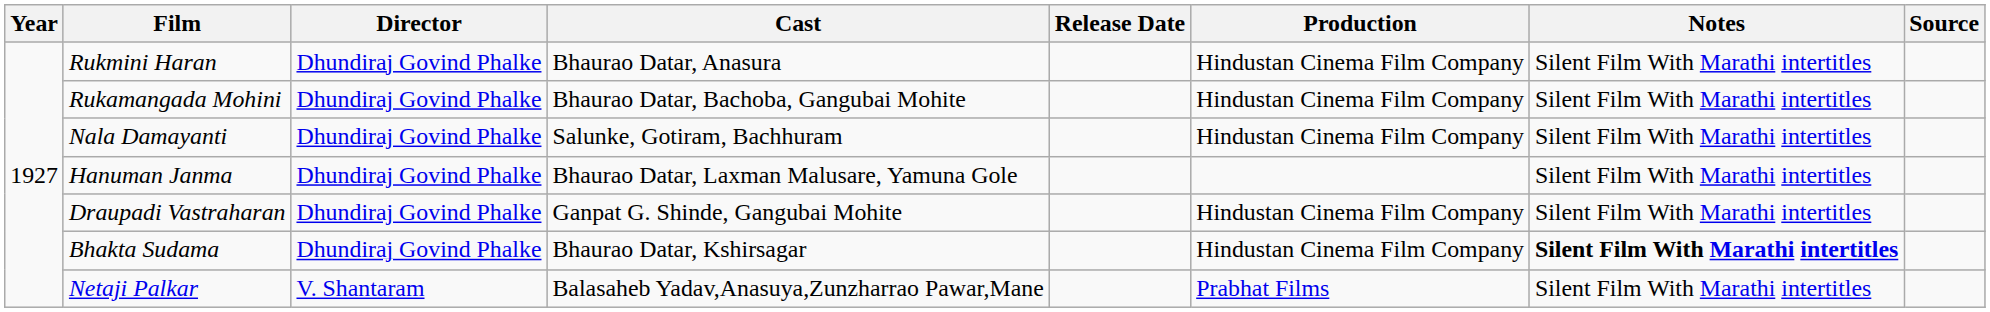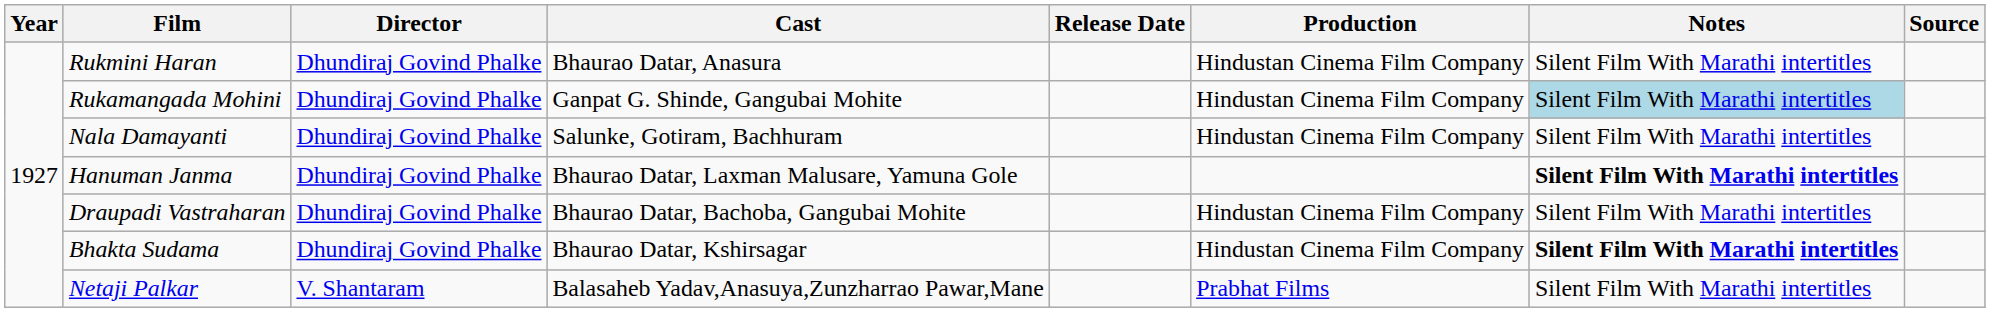Rukamangada Mohini | Cast: Bhaurao Datar, Bachoba, Gangubai Mohite -> Ganpat G. Shinde, Gangubai Mohite
Rukamangada Mohini | Notes: no background -> lightblue background
Hanuman Janma | Notes: normal -> bold
Draupadi Vastraharan | Cast: Ganpat G. Shinde, Gangubai Mohite -> Bhaurao Datar, Bachoba, Gangubai Mohite
